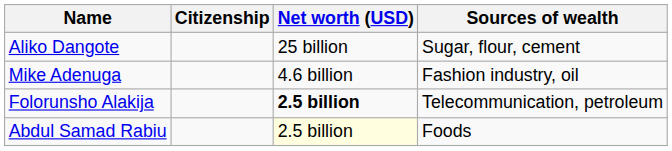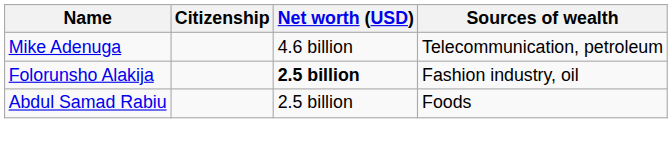- row: Aliko Dangote | 25 billion | Sugar, flour, cement
Mike Adenuga | Sources of wealth: Fashion industry, oil -> Telecommunication, petroleum
Folorunsho Alakija | Sources of wealth: Telecommunication, petroleum -> Fashion industry, oil
Abdul Samad Rabiu | Net worth (USD): lightyellow background -> no background
